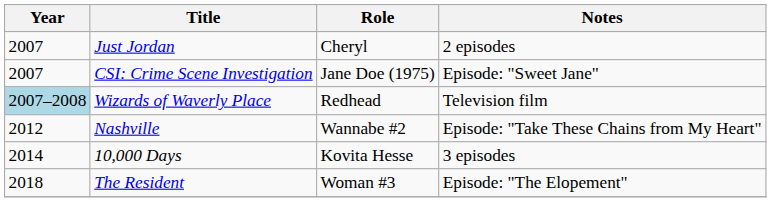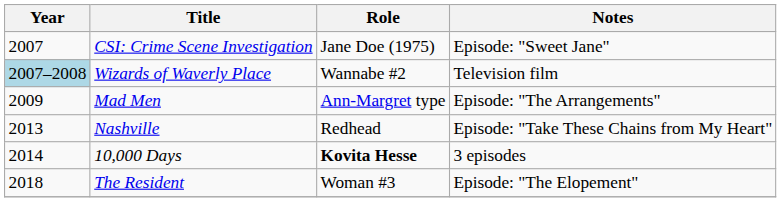- row: 2007 | Just Jordan | Cheryl | 2 episodes
Wizards of Waverly Place | Role: Redhead -> Wannabe #2
+ row: 2009 | Mad Men | Ann-Margret type | Episode: "The Arrangements"
Nashville | Year: 2012 -> 2013
Nashville | Role: Wannabe #2 -> Redhead
10,000 Days | Role: normal -> bold
